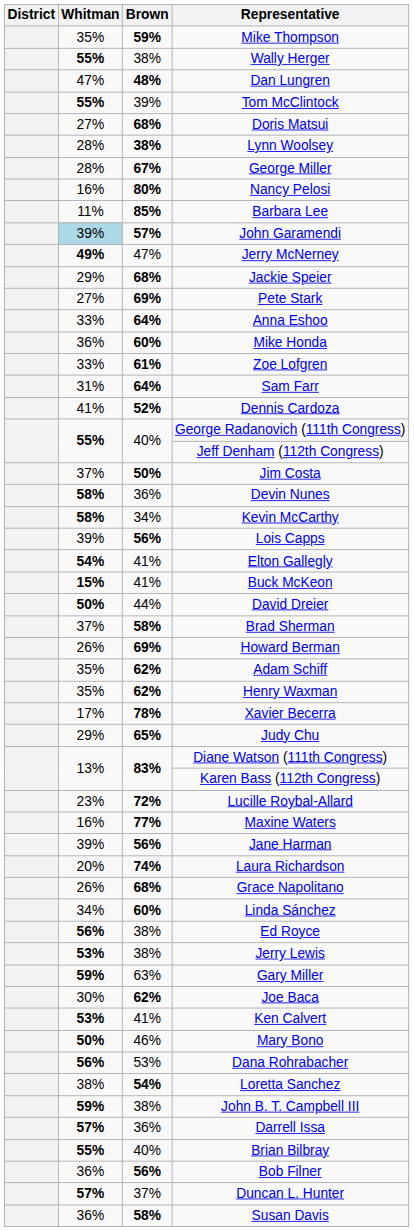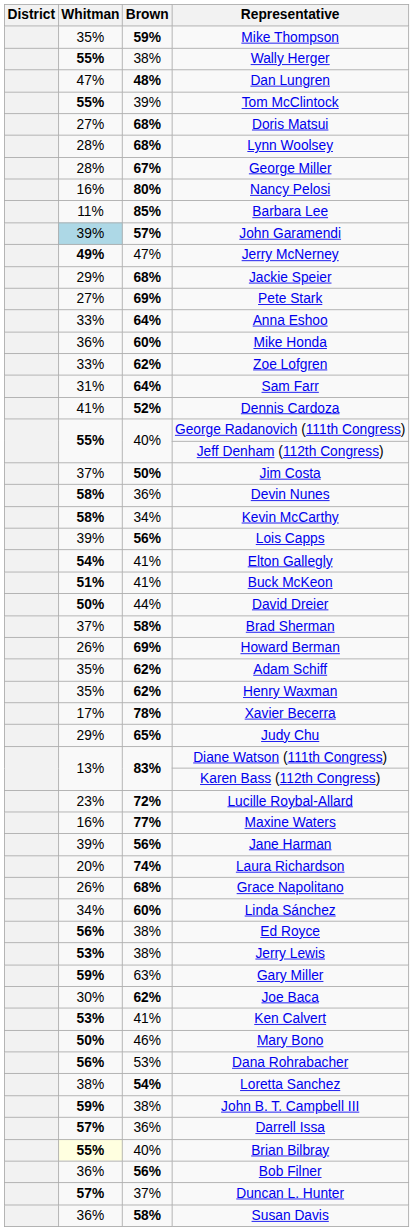Lynn Woolsey | Brown: 38% -> 68%
Zoe Lofgren | Brown: 61% -> 62%
Buck McKeon | Whitman: 15% -> 51%
Brian Bilbray | Whitman: no background -> lightyellow background
